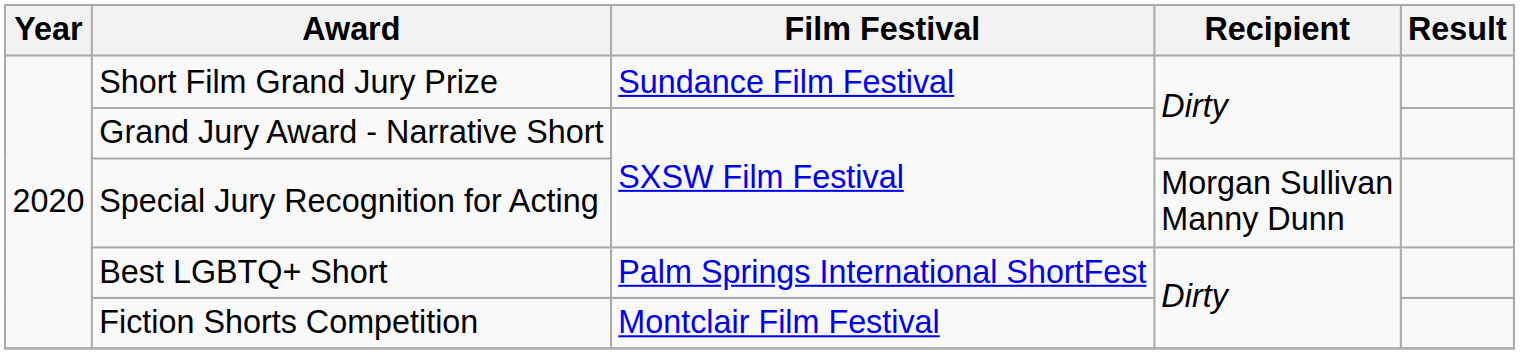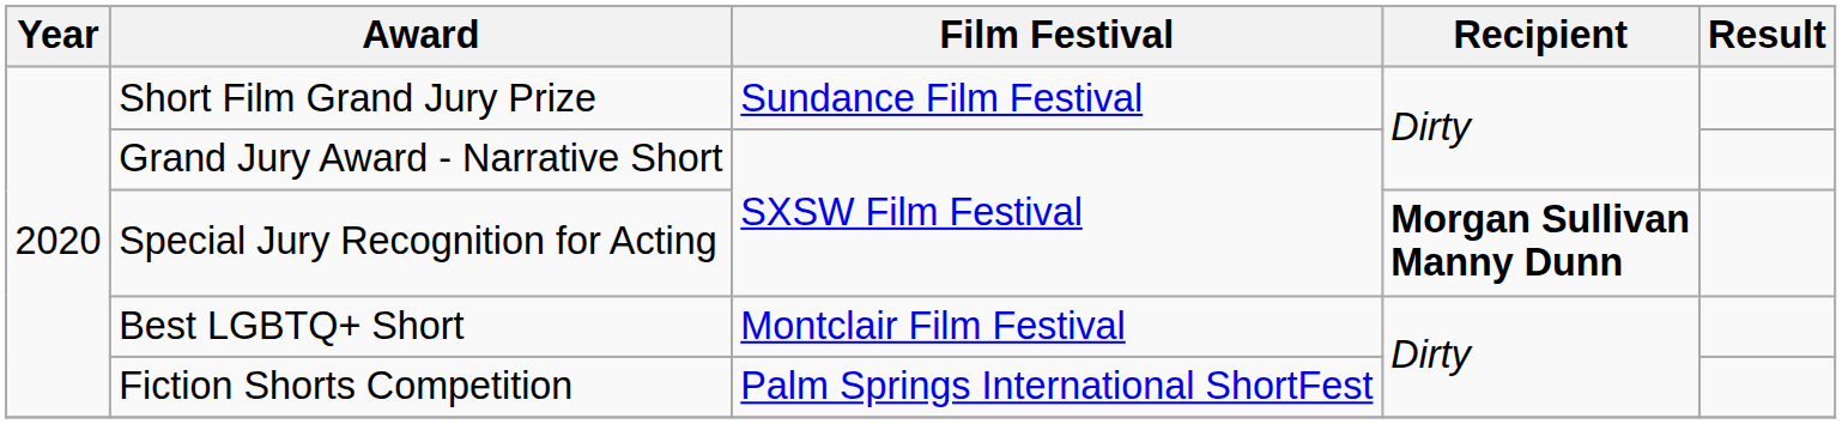Special Jury Recognition for Acting | Recipient: normal -> bold
Best LGBTQ+ Short | Film Festival: Palm Springs International ShortFest -> Montclair Film Festival
Fiction Shorts Competition | Film Festival: Montclair Film Festival -> Palm Springs International ShortFest
